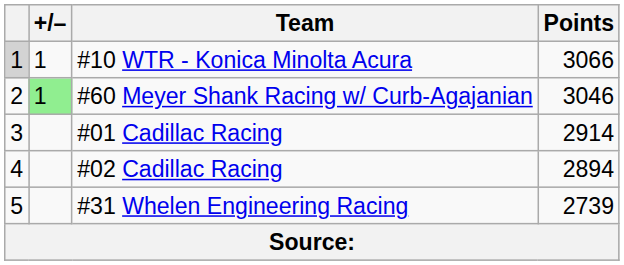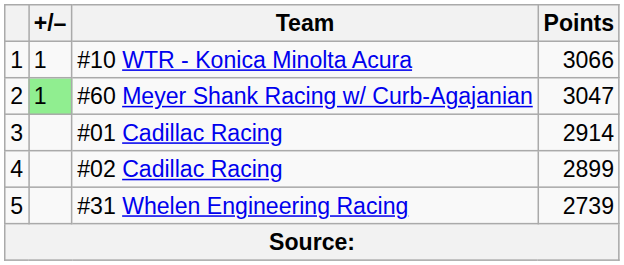#10 WTR - Konica Minolta Acura | column 1: lightgrey background -> no background
#60 Meyer Shank Racing w/ Curb-Agajanian | Points: 3046 -> 3047
#02 Cadillac Racing | Points: 2894 -> 2899
